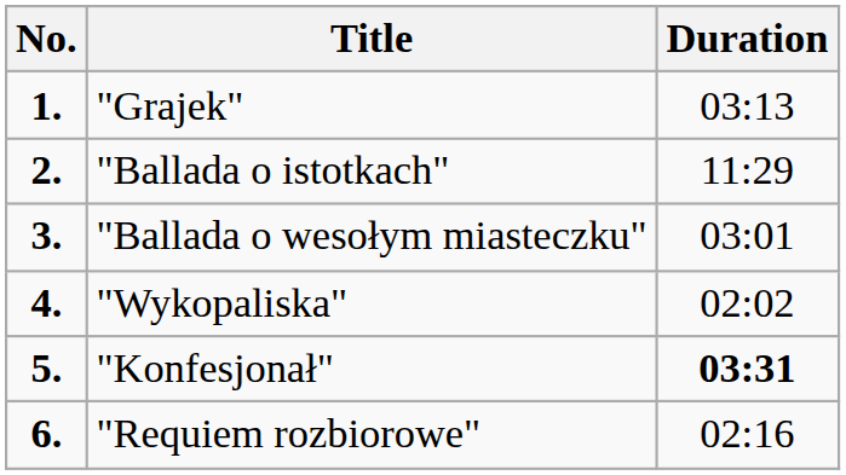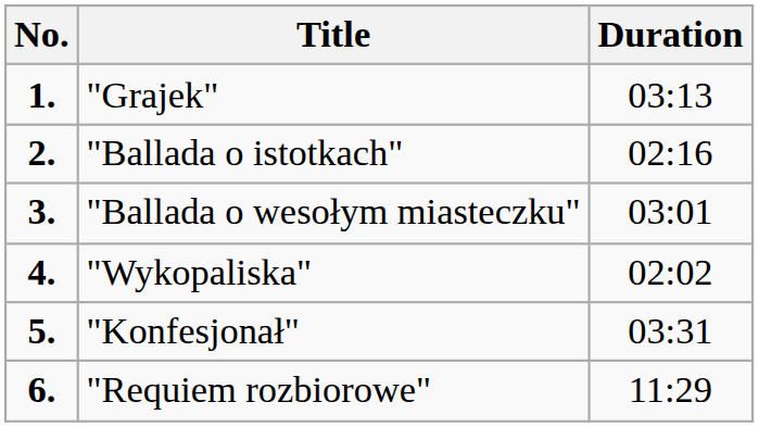"Ballada o istotkach" | Duration: 11:29 -> 02:16
"Konfesjonał" | Duration: bold -> normal
"Requiem rozbiorowe" | Duration: 02:16 -> 11:29
